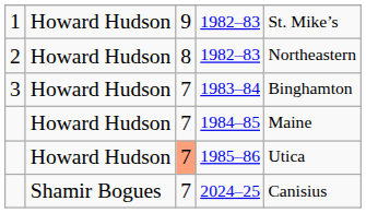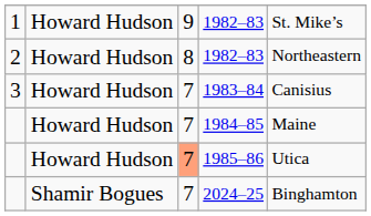1983–84 | column 5: Binghamton -> Canisius
2024–25 | column 5: Canisius -> Binghamton
